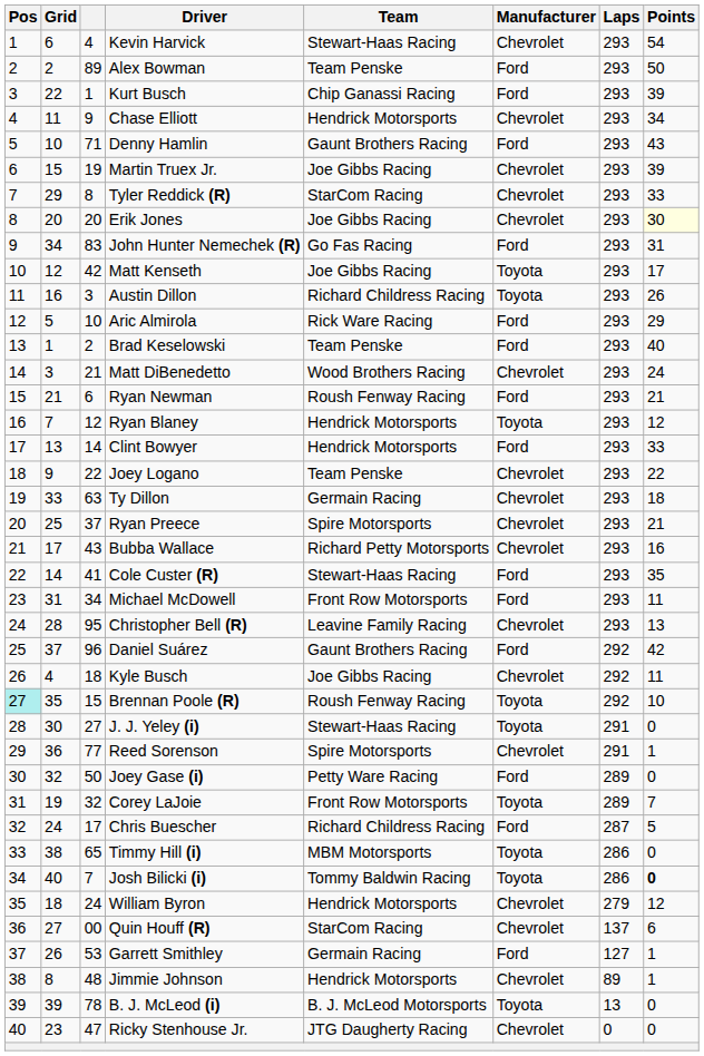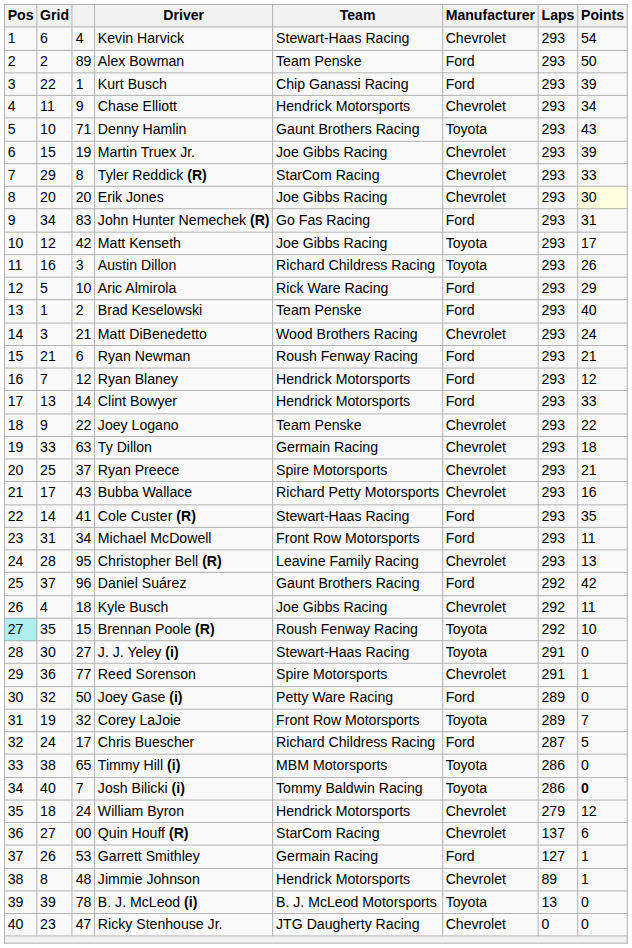Denny Hamlin | Manufacturer: Ford -> Toyota
Ryan Blaney | Manufacturer: Toyota -> Ford
